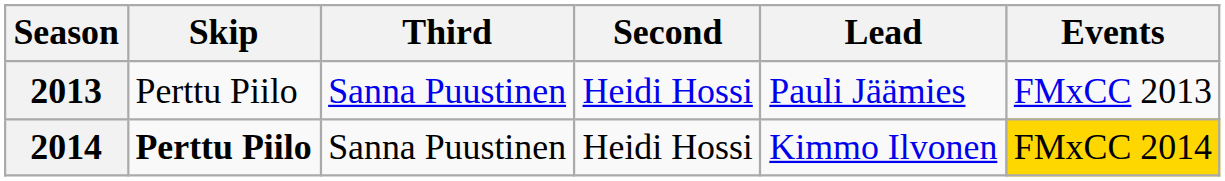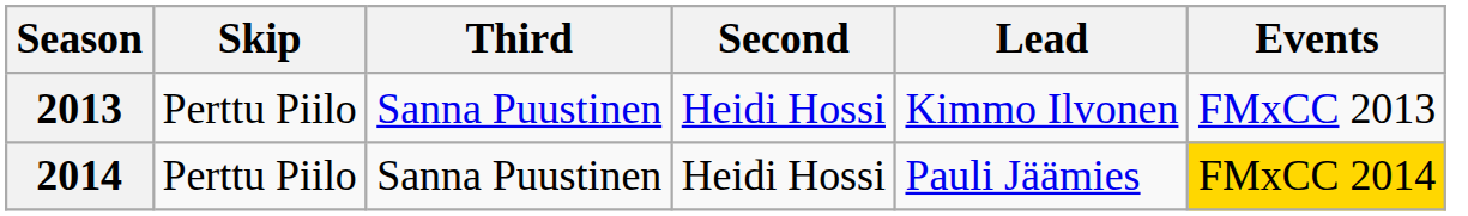2013 | Lead: Pauli Jäämies -> Kimmo Ilvonen
2014 | Skip: bold -> normal
2014 | Lead: Kimmo Ilvonen -> Pauli Jäämies
